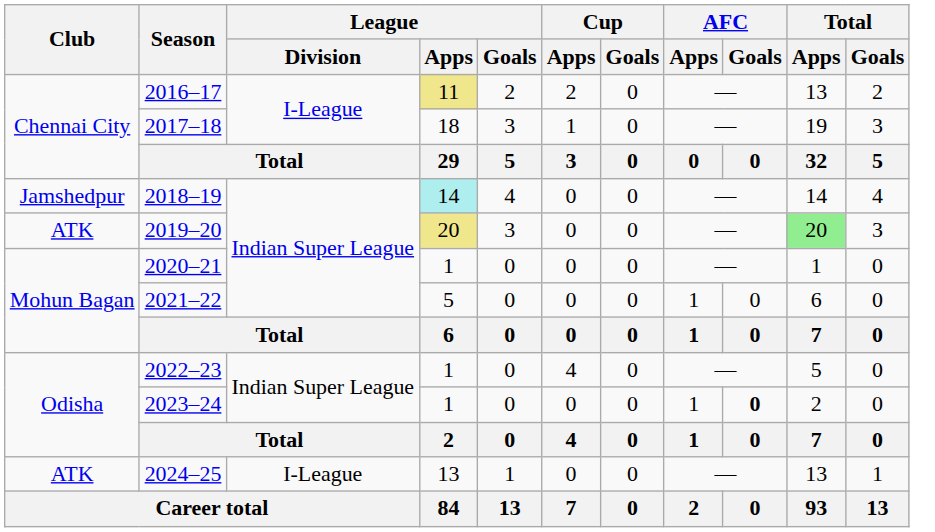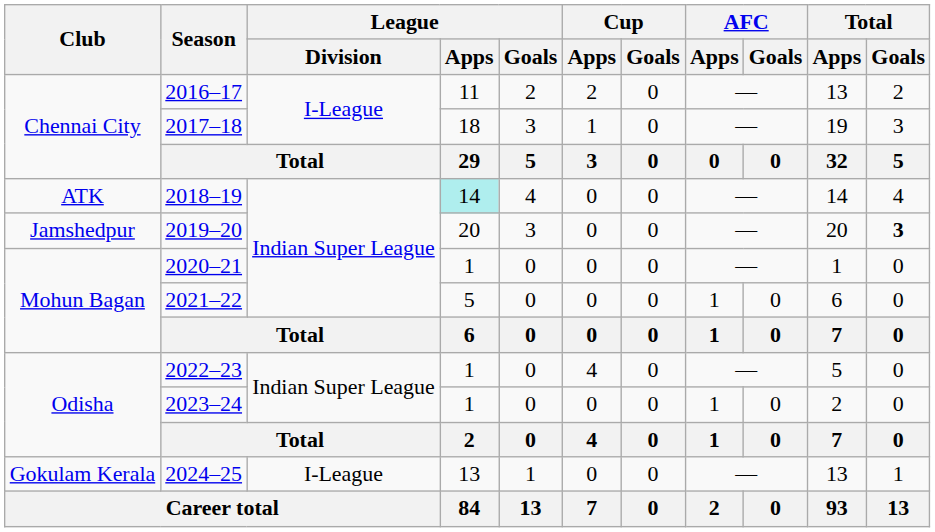2016–17 | League / Apps: khaki background -> no background
2018–19 | Club: Jamshedpur -> ATK
2019–20 | Club: ATK -> Jamshedpur
2019–20 | League / Apps: khaki background -> no background
2019–20 | Total / Apps: lightgreen background -> no background
2019–20 | Total / Goals: normal -> bold
2023–24 | AFC / Goals: bold -> normal
2024–25 | Club: ATK -> Gokulam Kerala
